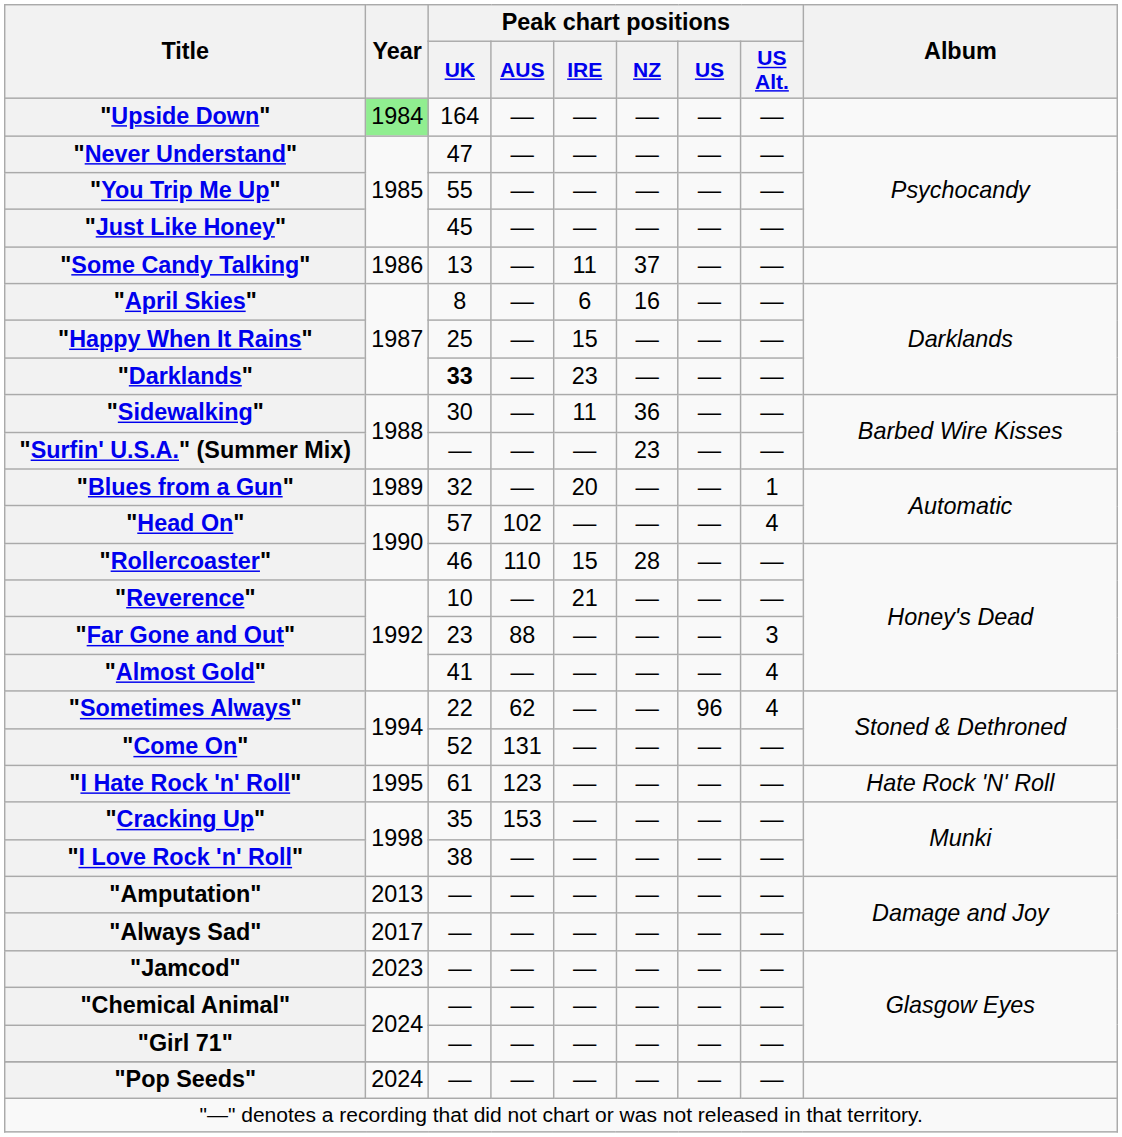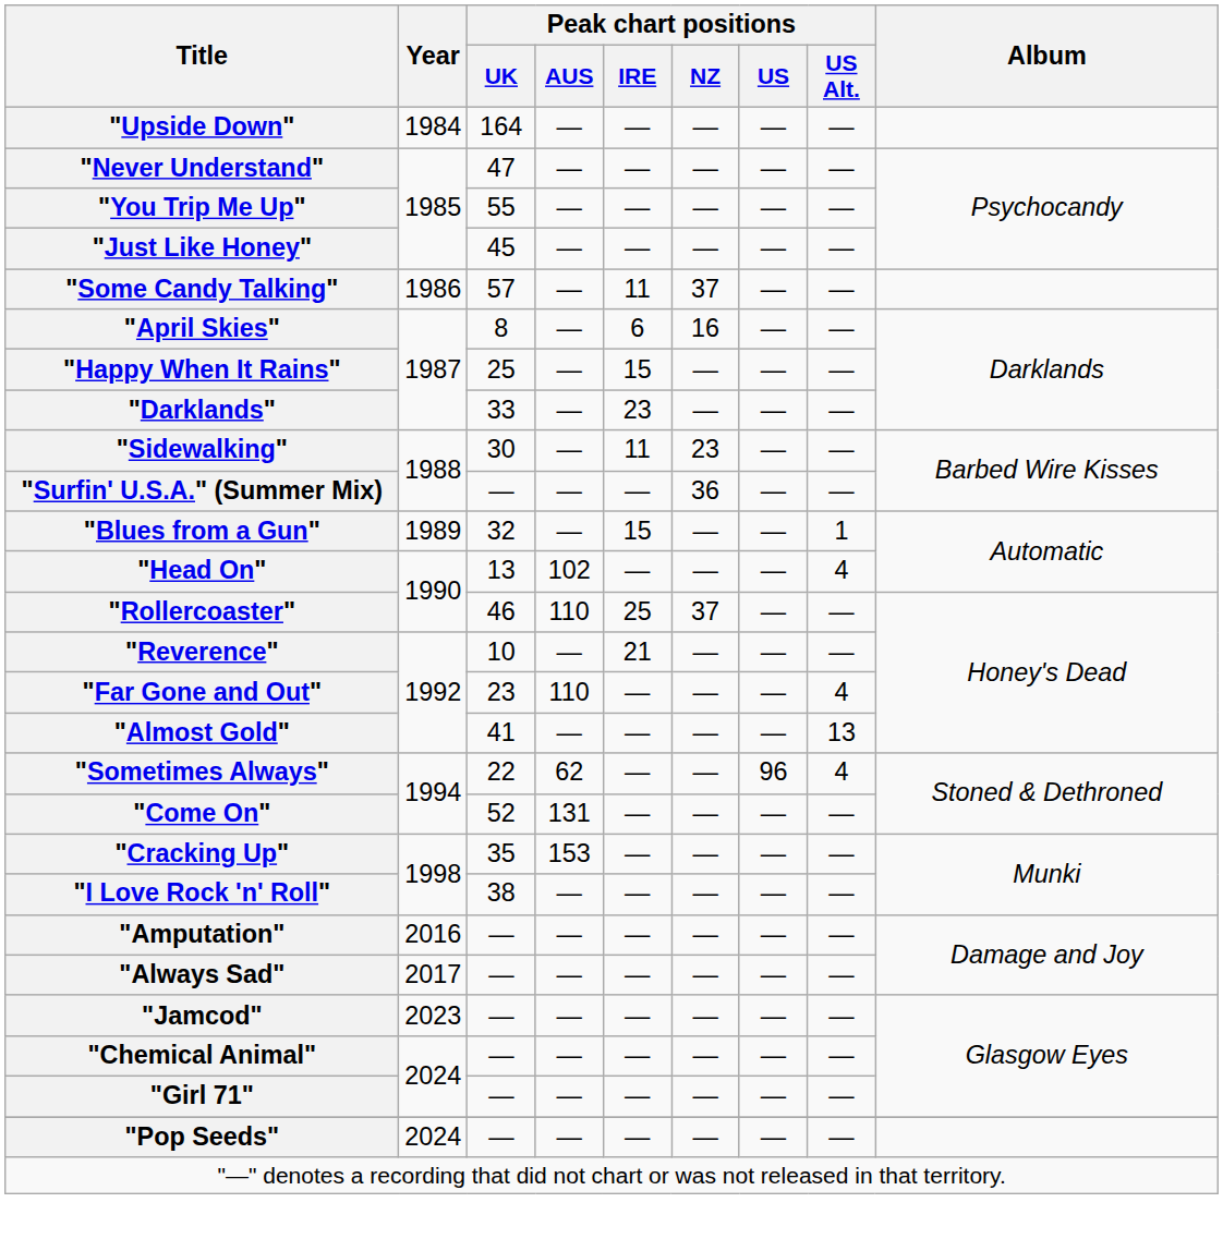"Upside Down" | Year: lightgreen background -> no background
"Some Candy Talking" | Peak chart positions / UK: 13 -> 57
"Darklands" | Peak chart positions / UK: bold -> normal
"Sidewalking" | Peak chart positions / NZ: 36 -> 23
"Surfin' U.S.A." (Summer Mix) | Peak chart positions / NZ: 23 -> 36
"Blues from a Gun" | Peak chart positions / IRE: 20 -> 15
"Head On" | Peak chart positions / UK: 57 -> 13
"Rollercoaster" | Peak chart positions / IRE: 15 -> 25
"Rollercoaster" | Peak chart positions / NZ: 28 -> 37
"Far Gone and Out" | Peak chart positions / AUS: 88 -> 110
"Far Gone and Out" | Peak chart positions / US Alt.: 3 -> 4
"Almost Gold" | Peak chart positions / US Alt.: 4 -> 13
- row: "I Hate Rock 'n' Roll" | 1995 | 61 | 123 | — | — | — | — | Hate Rock 'N' Roll
"Amputation" | Year: 2013 -> 2016
